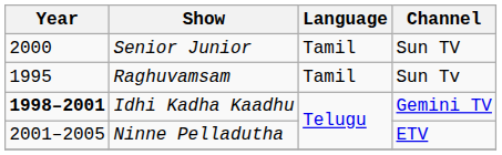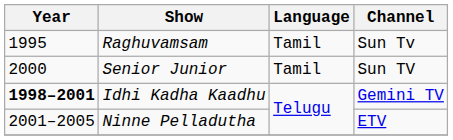rows swapped: Raghuvamsam <-> Senior Junior
